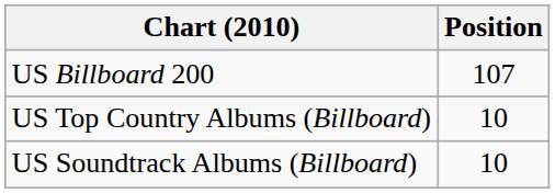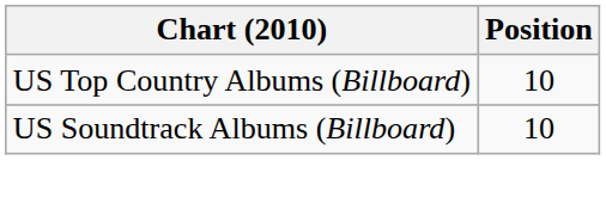- row: US Billboard 200 | 107
